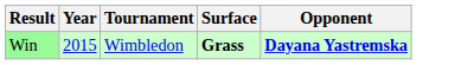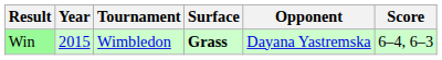+ column: Score | 6–4, 6–3
Win | Opponent: bold -> normal
